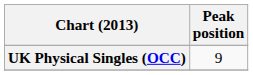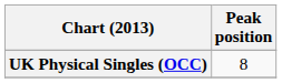UK Physical Singles (OCC) | Peak position: 9 -> 8
